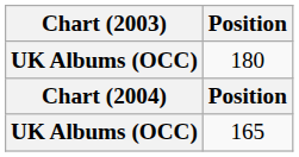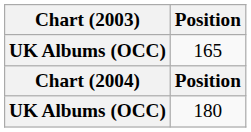rows swapped: 165 <-> 180
